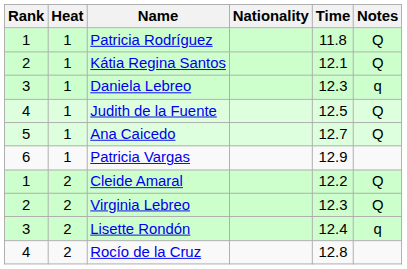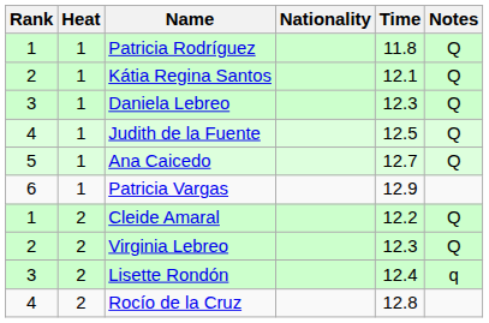Daniela Lebreo | Notes: q -> Q
